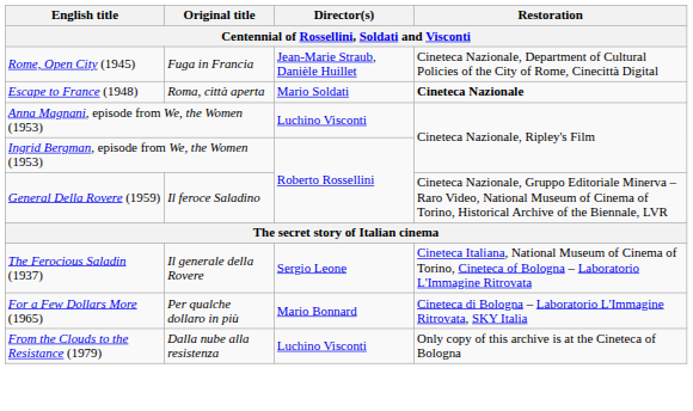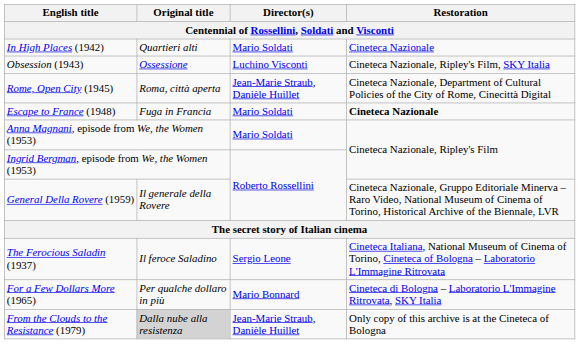+ row: In High Places (1942) | Quartieri alti | Mario Soldati | Cineteca Nazionale
+ row: Obsession (1943) | Ossessione | Luchino Visconti | Cineteca Nazionale, Ripley's Film, SKY Italia
Rome, Open City (1945) | Original title: Fuga in Francia -> Roma, città aperta
Escape to France (1948) | Original title: Roma, città aperta -> Fuga in Francia
Anna Magnani, episode from We, the Women (1953) | Director(s): Luchino Visconti -> Mario Soldati
General Della Rovere (1959) | Original title: Il feroce Saladino -> Il generale della Rovere
The Ferocious Saladin (1937) | Original title: Il generale della Rovere -> Il feroce Saladino
From the Clouds to the Resistance (1979) | Original title: no background -> lightgrey background
From the Clouds to the Resistance (1979) | Director(s): Luchino Visconti -> Jean-Marie Straub, Danièle Huillet
